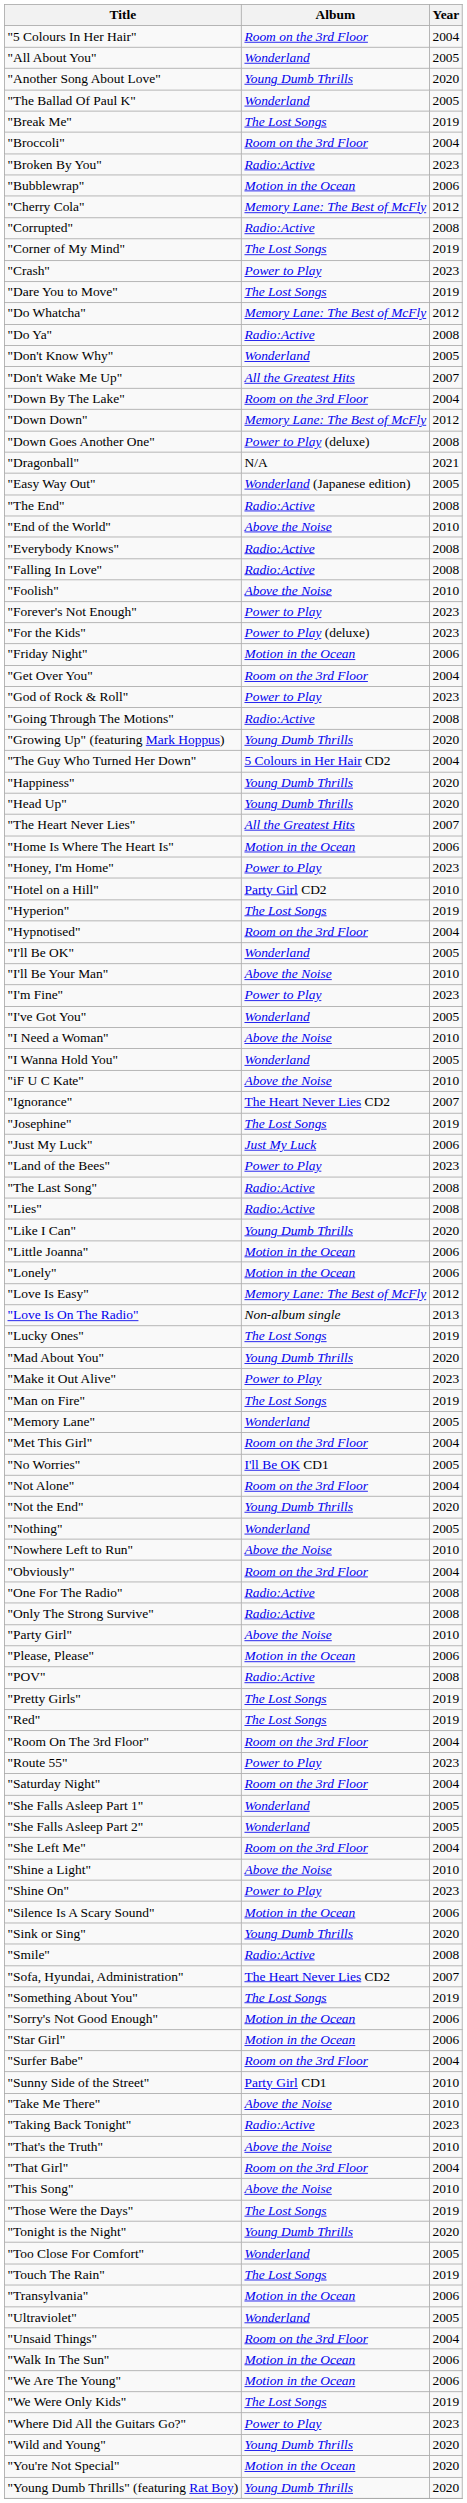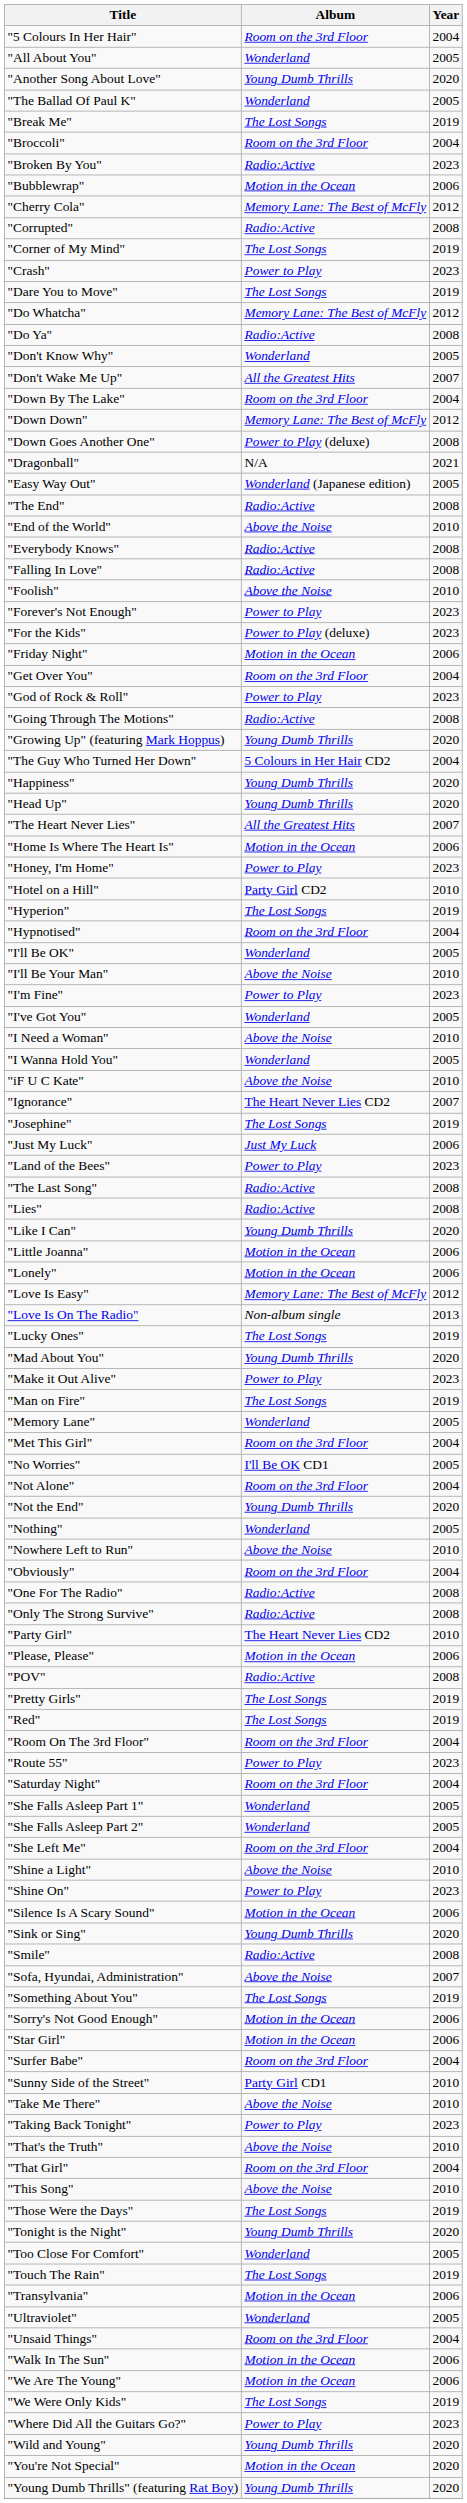"Party Girl" | Album: Above the Noise -> The Heart Never Lies CD2
"Sofa, Hyundai, Administration" | Album: The Heart Never Lies CD2 -> Above the Noise
"Taking Back Tonight" | Album: Radio:Active -> Power to Play
